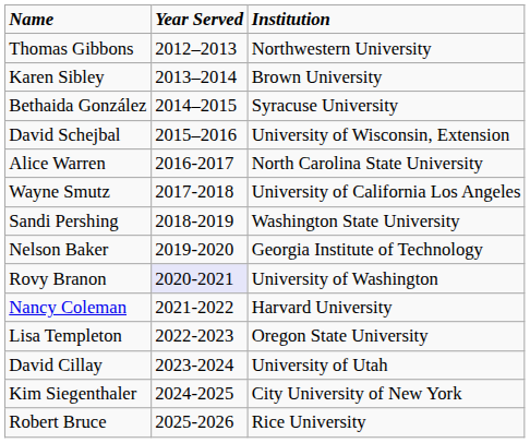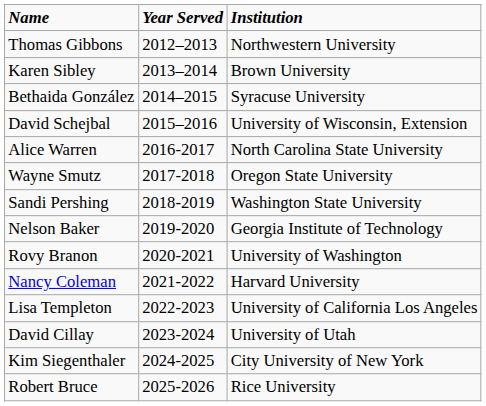Wayne Smutz | Institution: University of California Los Angeles -> Oregon State University
Rovy Branon | Year Served: lavender background -> no background
Lisa Templeton | Institution: Oregon State University -> University of California Los Angeles
